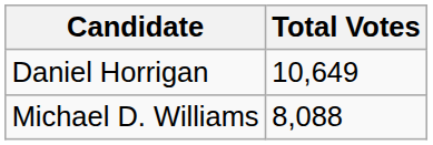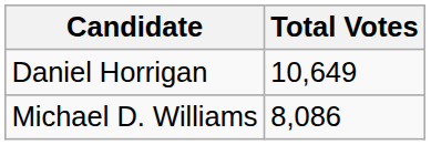Michael D. Williams | Total Votes: 8,088 -> 8,086
